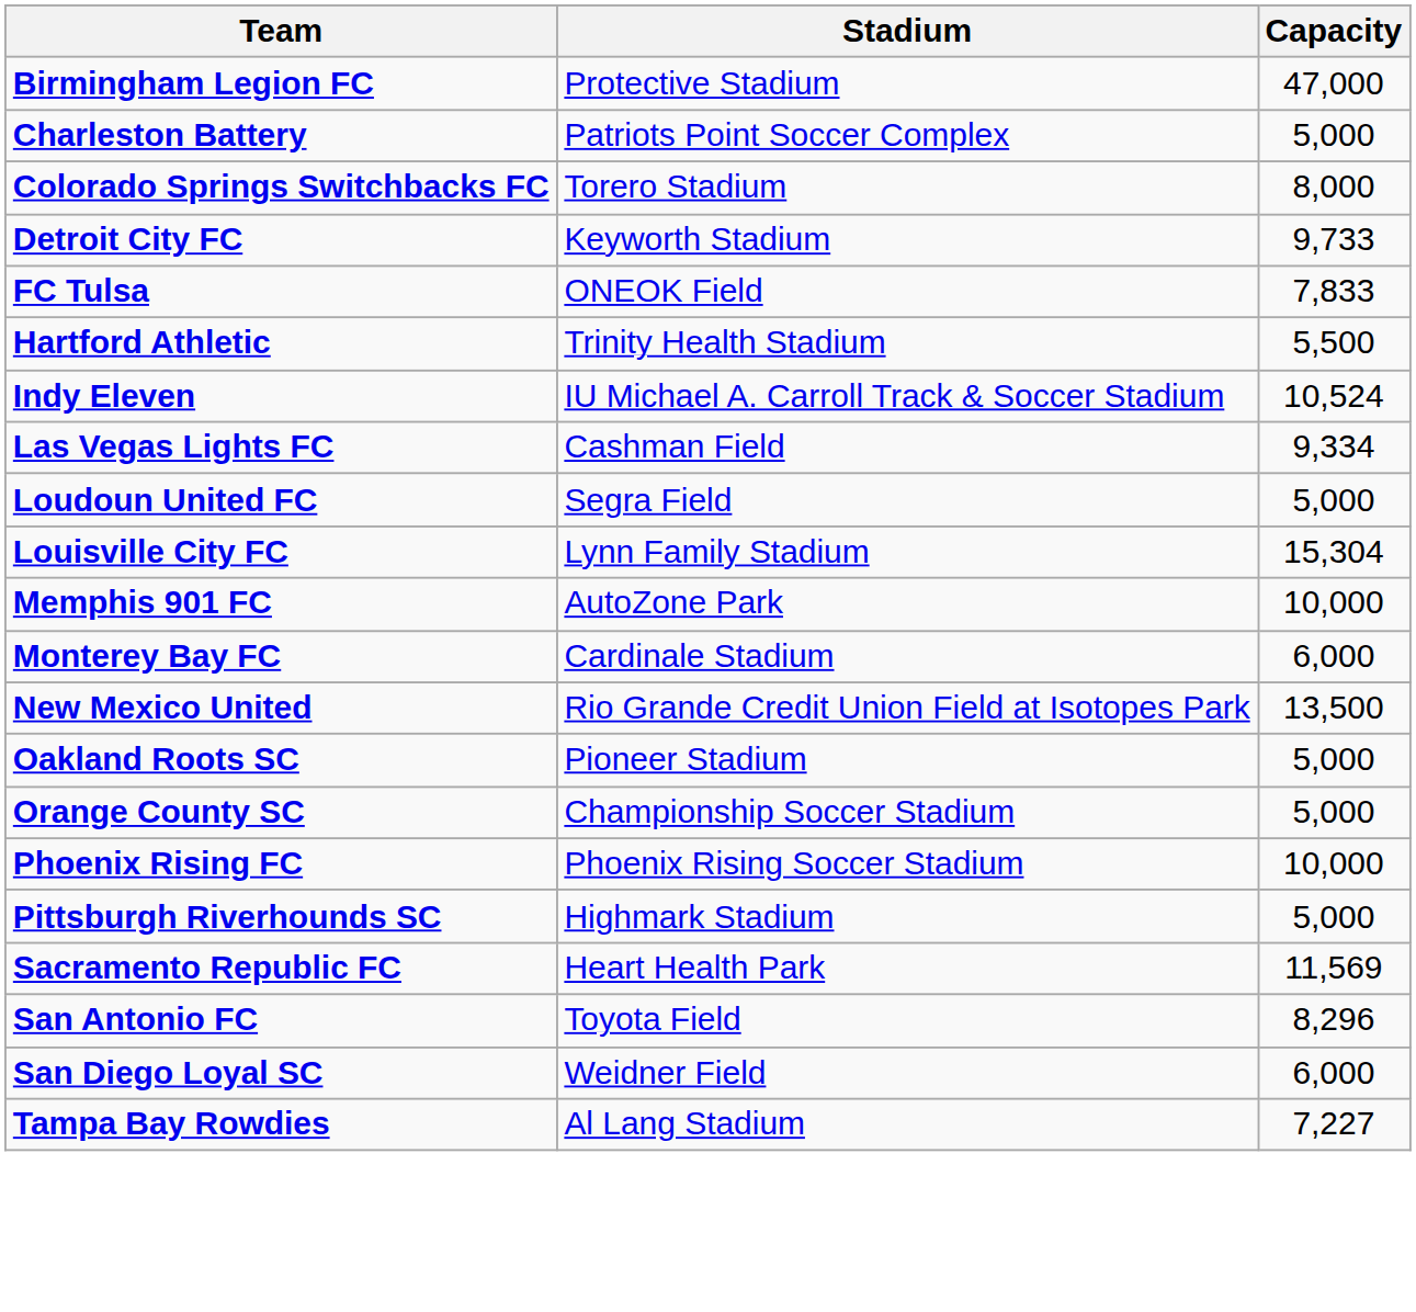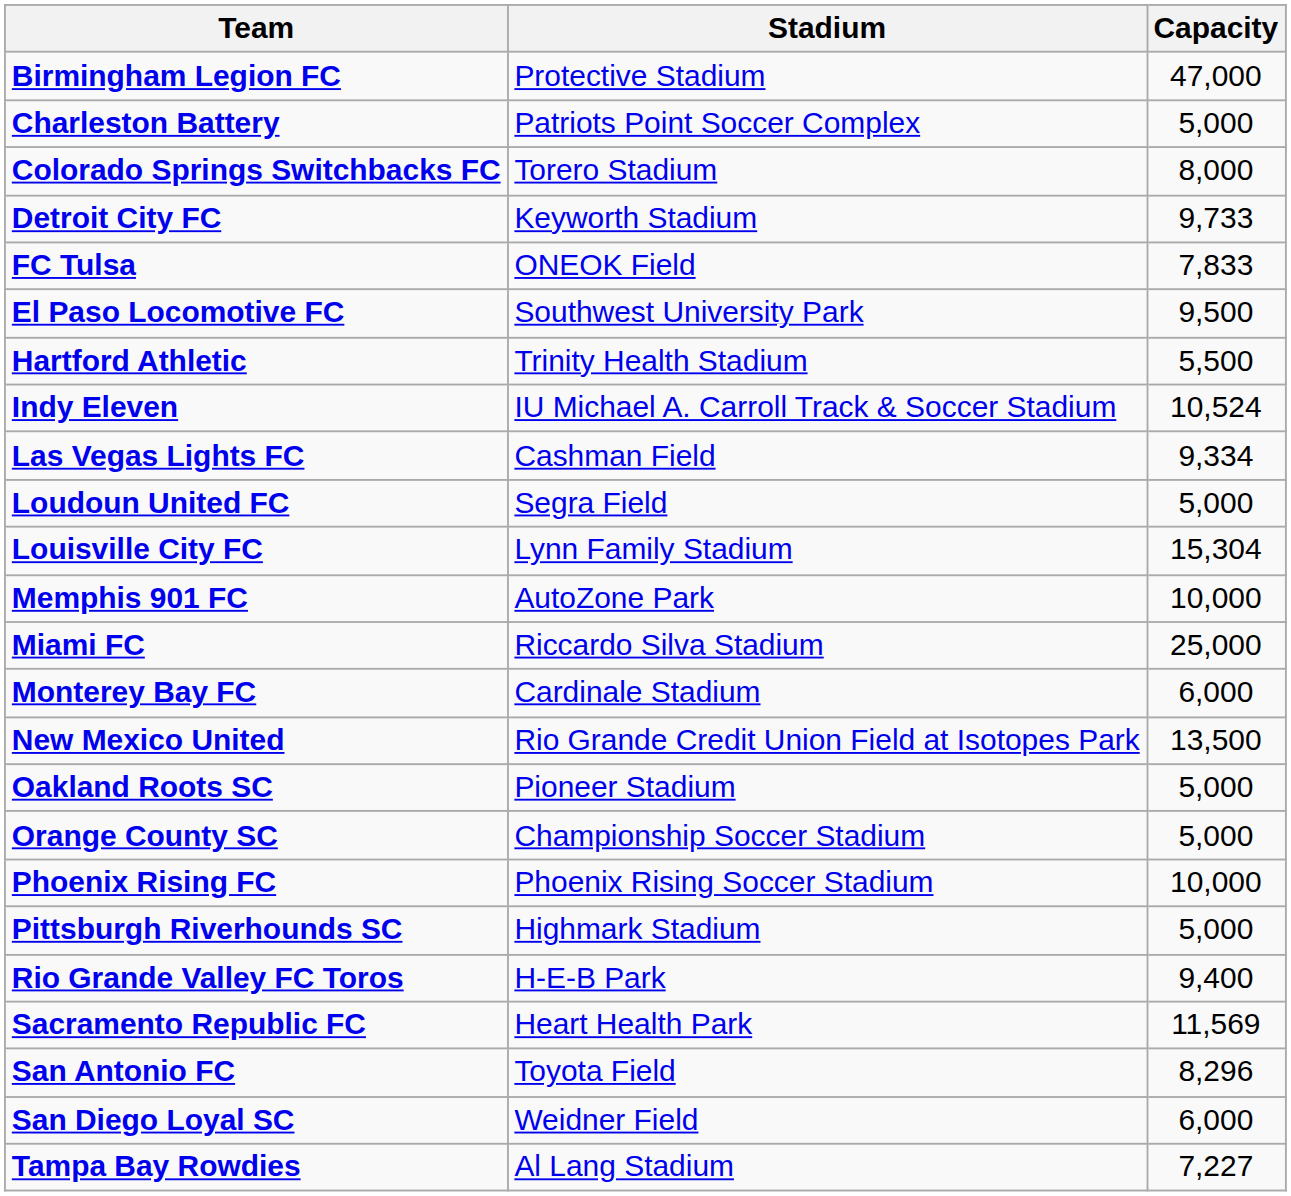+ row: El Paso Locomotive FC | Southwest University Park | 9,500
+ row: Miami FC | Riccardo Silva Stadium | 25,000
+ row: Rio Grande Valley FC Toros | H-E-B Park | 9,400
